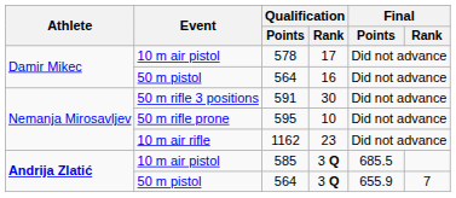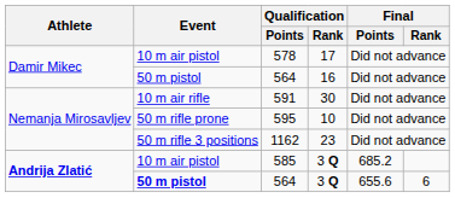591 | Event: 50 m rifle 3 positions -> 10 m air rifle
1162 | Event: 10 m air rifle -> 50 m rifle 3 positions
585 | Final / Points: 685.5 -> 685.2
564 / 3 Q | Event: normal -> bold
564 / 3 Q | Final / Points: 655.9 -> 655.6
564 / 3 Q | Final / Rank: 7 -> 6
